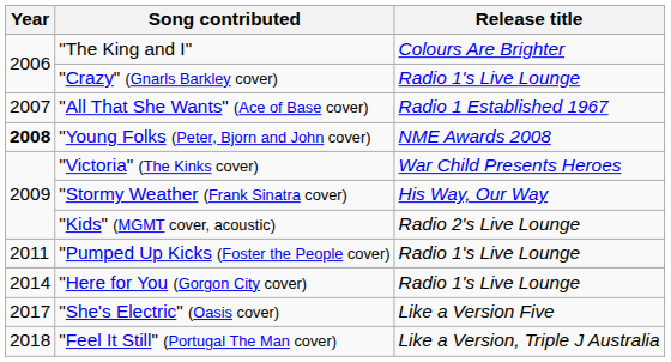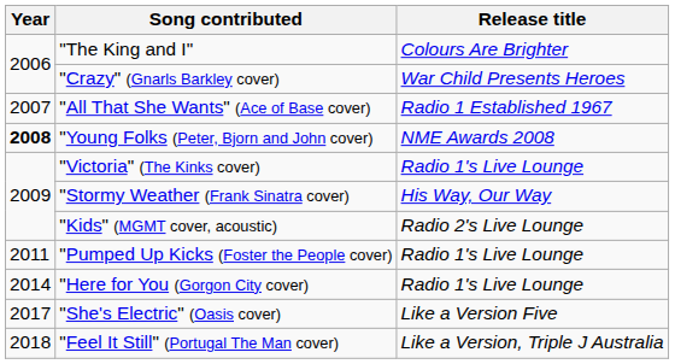"Crazy" (Gnarls Barkley cover) | Release title: Radio 1's Live Lounge -> War Child Presents Heroes
"Victoria" (The Kinks cover) | Release title: War Child Presents Heroes -> Radio 1's Live Lounge
